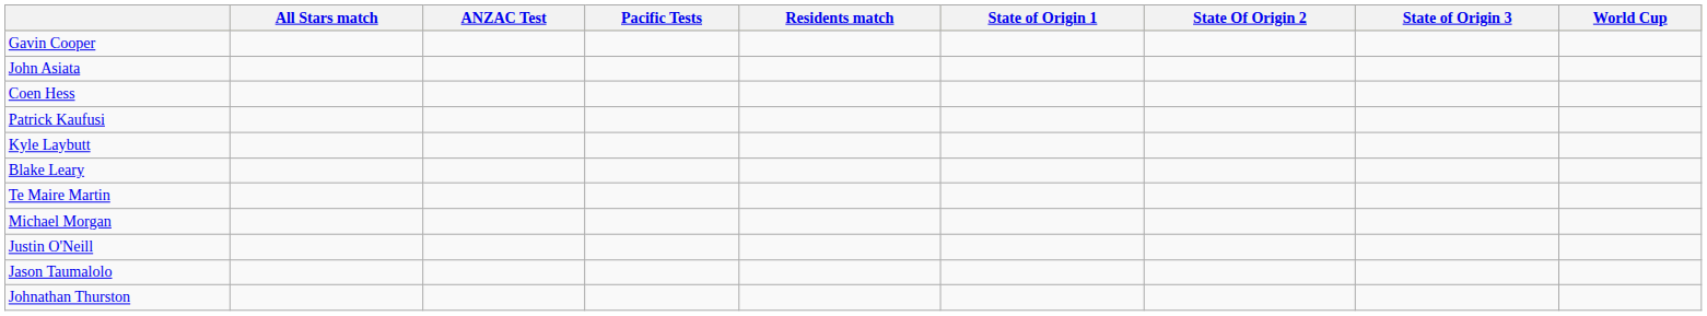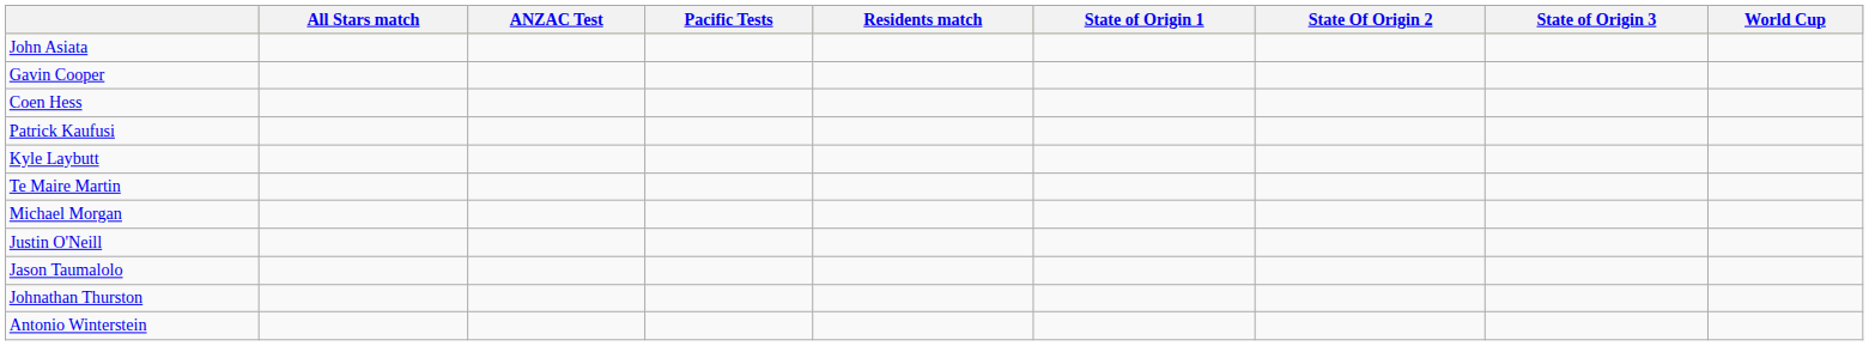rows swapped: John Asiata <-> Gavin Cooper
- row: Blake Leary
+ row: Antonio Winterstein
